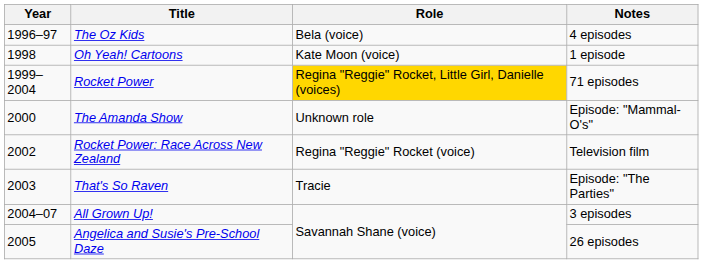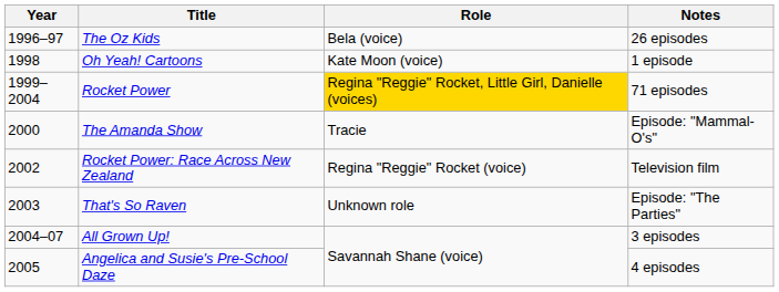The Oz Kids | Notes: 4 episodes -> 26 episodes
The Amanda Show | Role: Unknown role -> Tracie
That's So Raven | Role: Tracie -> Unknown role
Angelica and Susie's Pre-School Daze | Notes: 26 episodes -> 4 episodes
